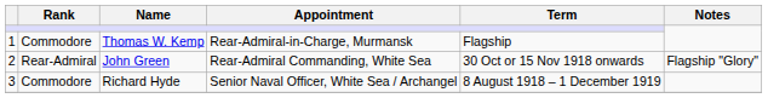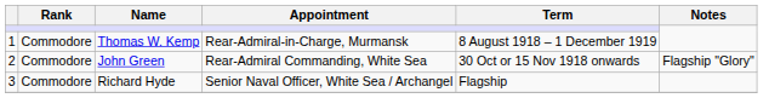Thomas W. Kemp | Term: Flagship -> 8 August 1918 – 1 December 1919
John Green | Rank: Rear-Admiral -> Commodore
Richard Hyde | Term: 8 August 1918 – 1 December 1919 -> Flagship
